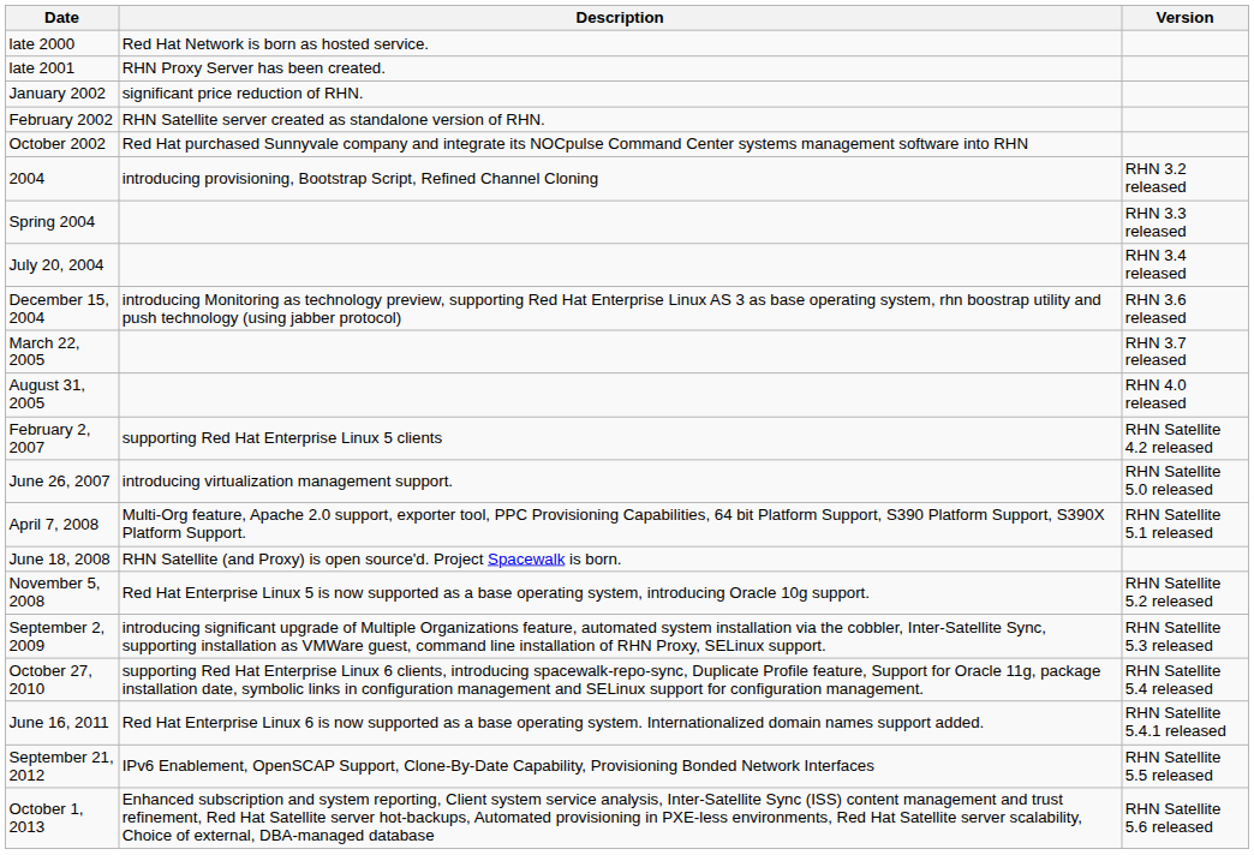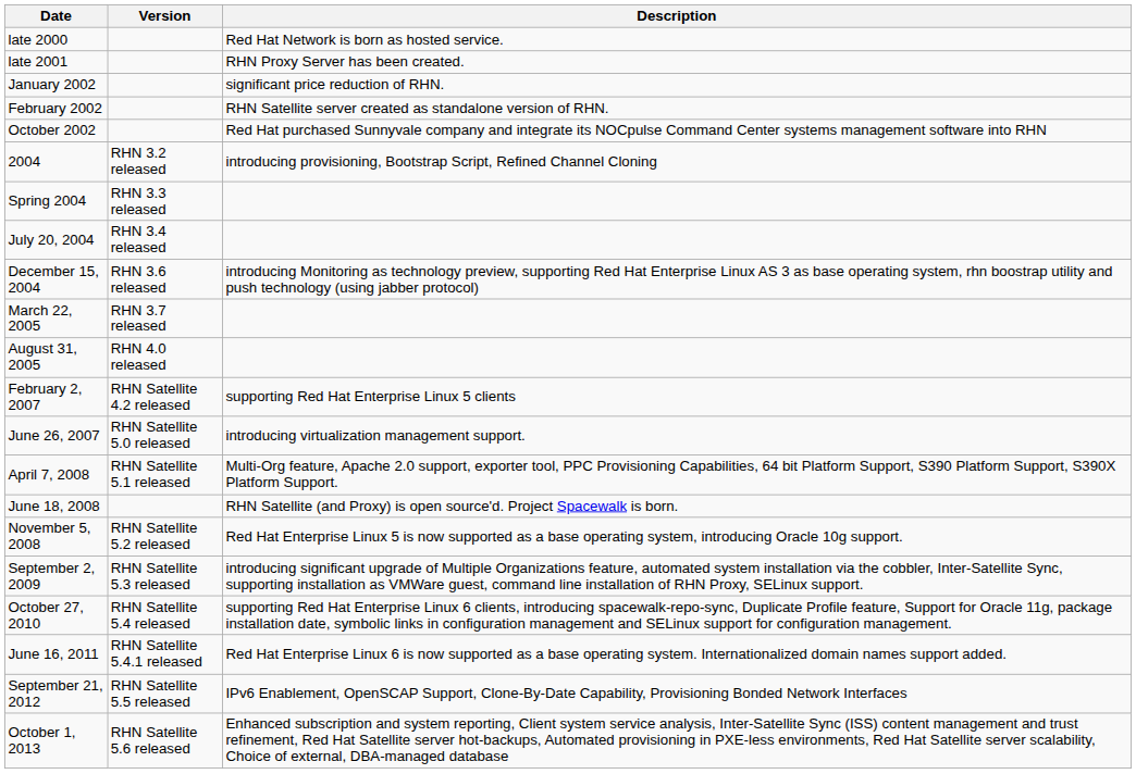columns swapped: Version <-> Description
